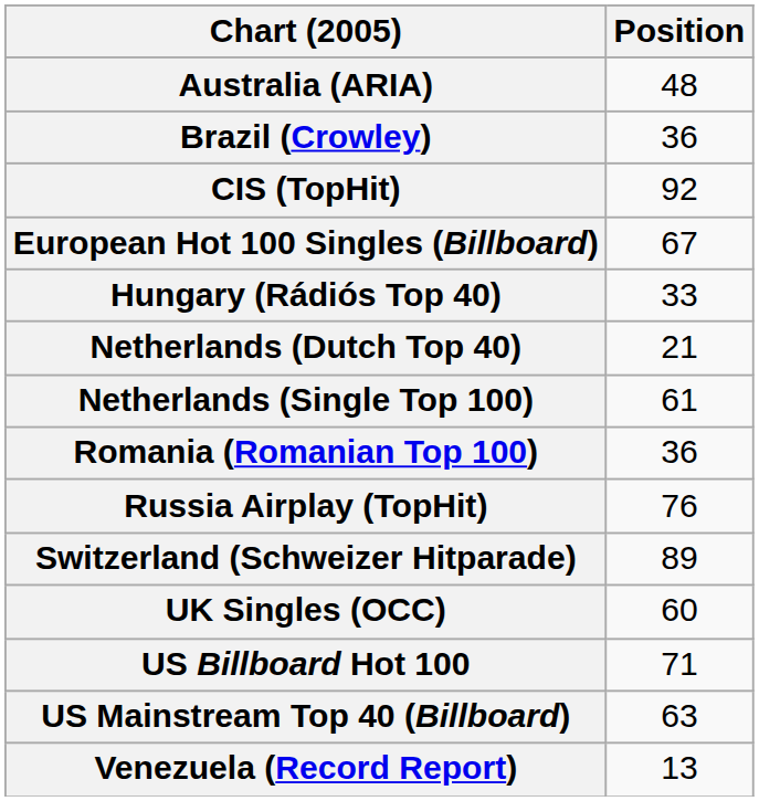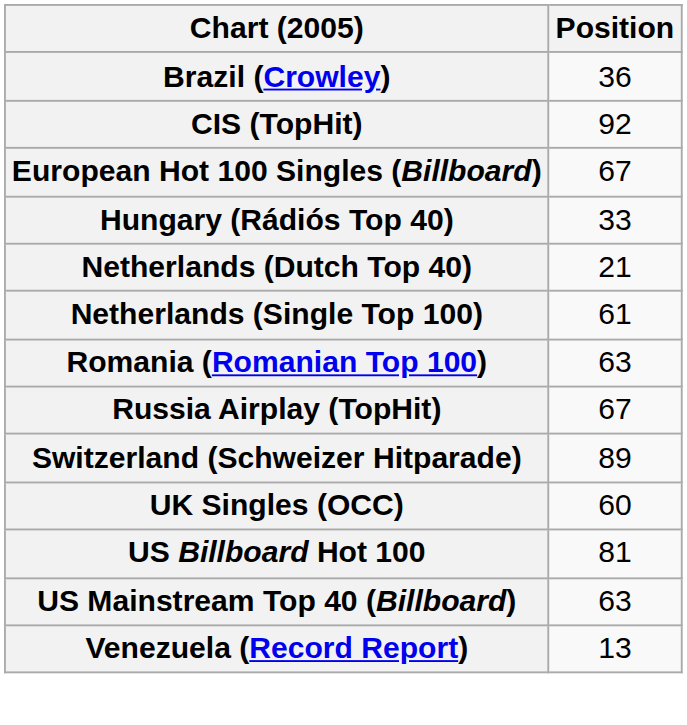- row: Australia (ARIA) | 48
Romania (Romanian Top 100) | Position: 36 -> 63
Russia Airplay (TopHit) | Position: 76 -> 67
US Billboard Hot 100 | Position: 71 -> 81
